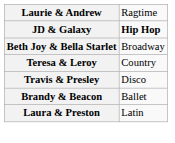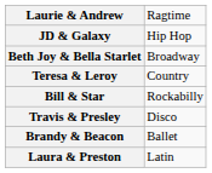JD & Galaxy | column 2: bold -> normal
+ row: Bill & Star | Rockabilly
